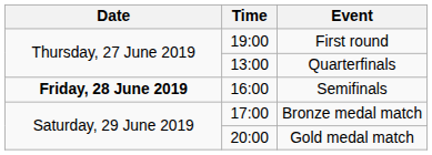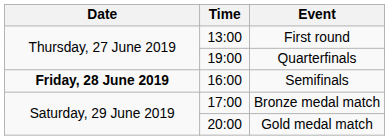First round | Time: 19:00 -> 13:00
Quarterfinals | Time: 13:00 -> 19:00
